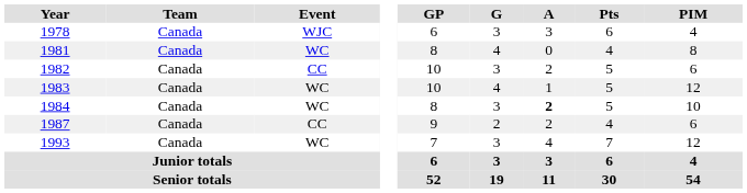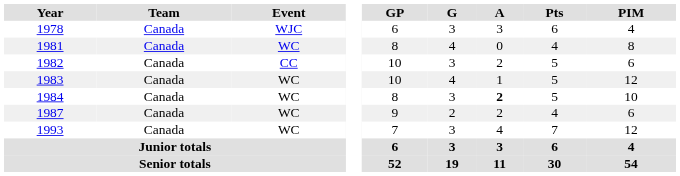1987 | Event: CC -> WC
